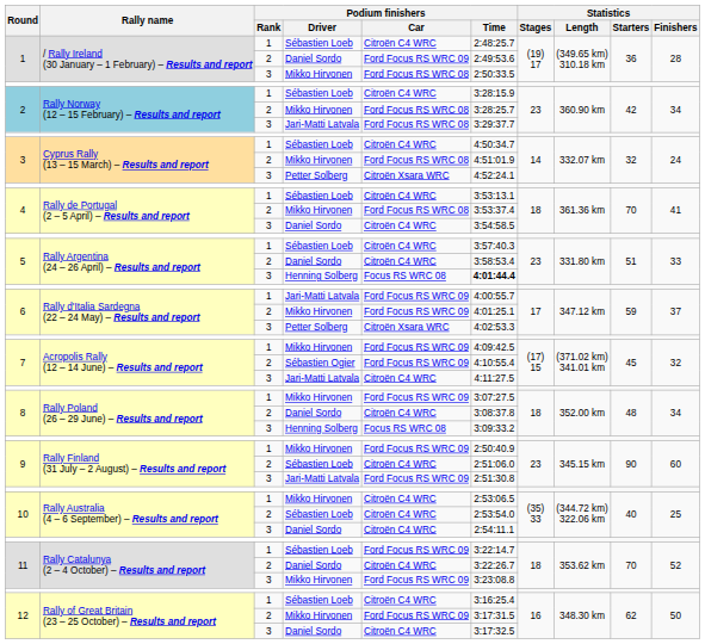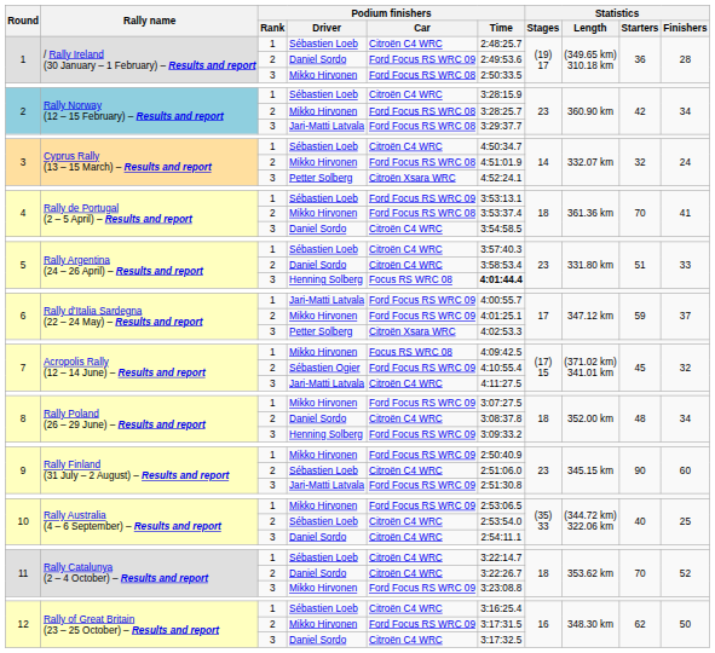4 / Sébastien Loeb | Podium finishers / Car: Citroën C4 WRC -> Ford Focus RS WRC 09
7 / Mikko Hirvonen | Podium finishers / Car: Ford Focus RS WRC 09 -> Focus RS WRC 08
8 / Henning Solberg | Podium finishers / Car: Focus RS WRC 08 -> Ford Focus RS WRC 09
10 / Mikko Hirvonen | Podium finishers / Car: Citroën C4 WRC -> Ford Focus RS WRC 09
11 / Sébastien Loeb | Podium finishers / Car: Ford Focus RS WRC 09 -> Citroën C4 WRC
